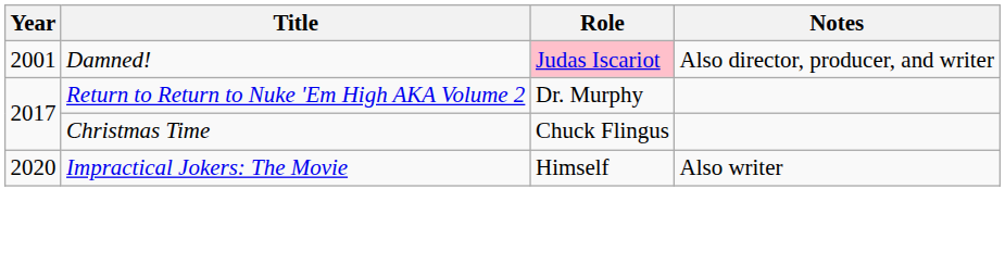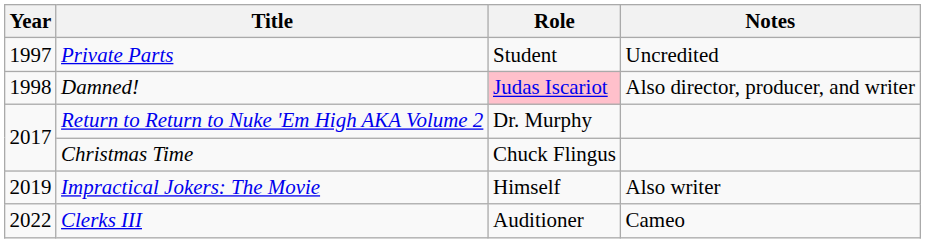+ row: 1997 | Private Parts | Student | Uncredited
Damned! | Year: 2001 -> 1998
Impractical Jokers: The Movie | Year: 2020 -> 2019
+ row: 2022 | Clerks III | Auditioner | Cameo
